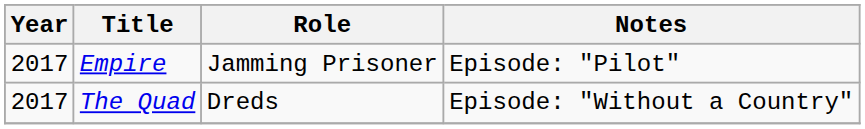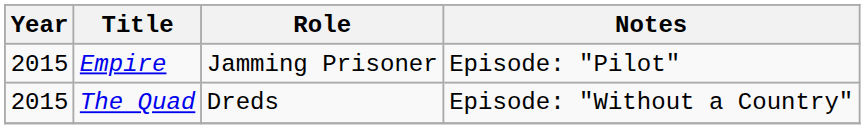Empire | Year: 2017 -> 2015
The Quad | Year: 2017 -> 2015
